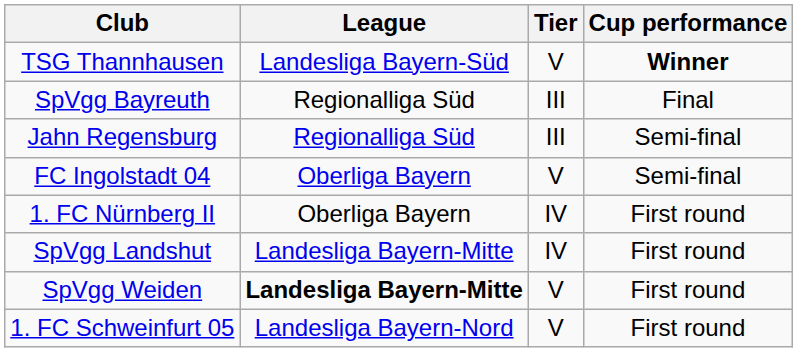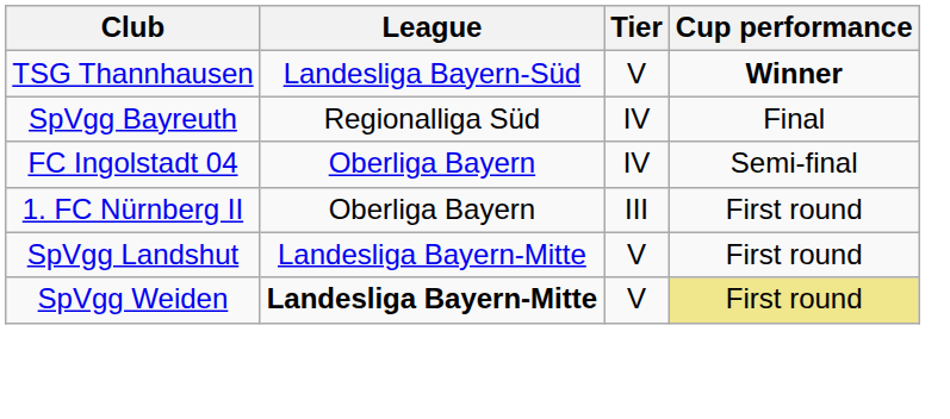SpVgg Bayreuth | Tier: III -> IV
- row: Jahn Regensburg | Regionalliga Süd | III | Semi-final
FC Ingolstadt 04 | Tier: V -> IV
1. FC Nürnberg II | Tier: IV -> III
SpVgg Landshut | Tier: IV -> V
SpVgg Weiden | Cup performance: no background -> khaki background
- row: 1. FC Schweinfurt 05 | Landesliga Bayern-Nord | V | First round
